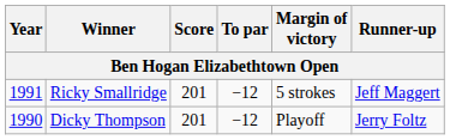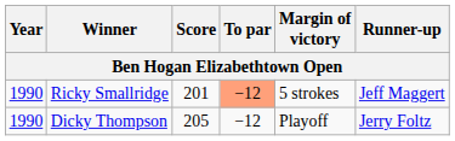Ricky Smallridge | Year: 1991 -> 1990
Ricky Smallridge | To par: no background -> lightsalmon background
Dicky Thompson | Score: 201 -> 205
